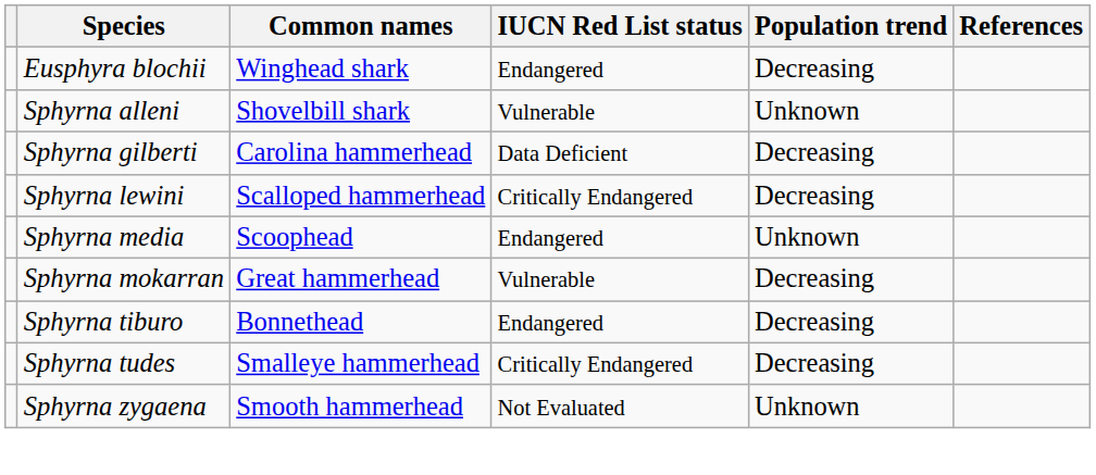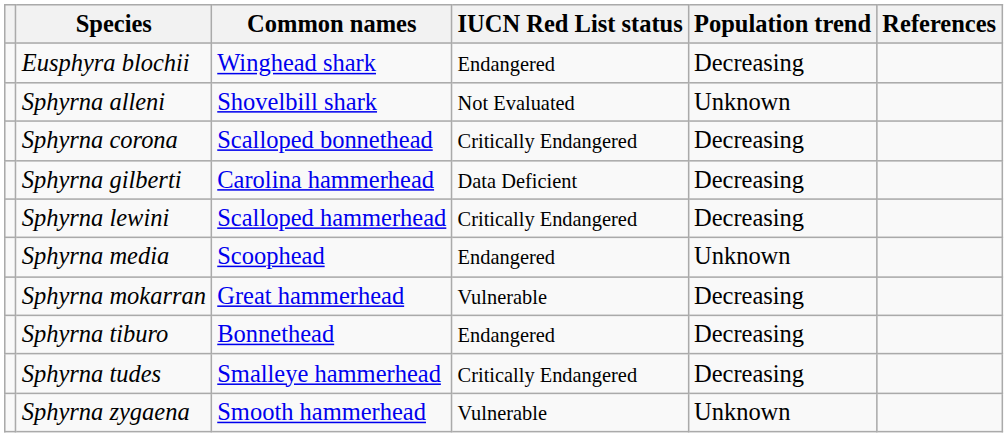Sphyrna alleni | IUCN Red List status: Vulnerable -> Not Evaluated
+ row: Sphyrna corona | Scalloped bonnethead | Critically Endangered | Decreasing
Sphyrna zygaena | IUCN Red List status: Not Evaluated -> Vulnerable
